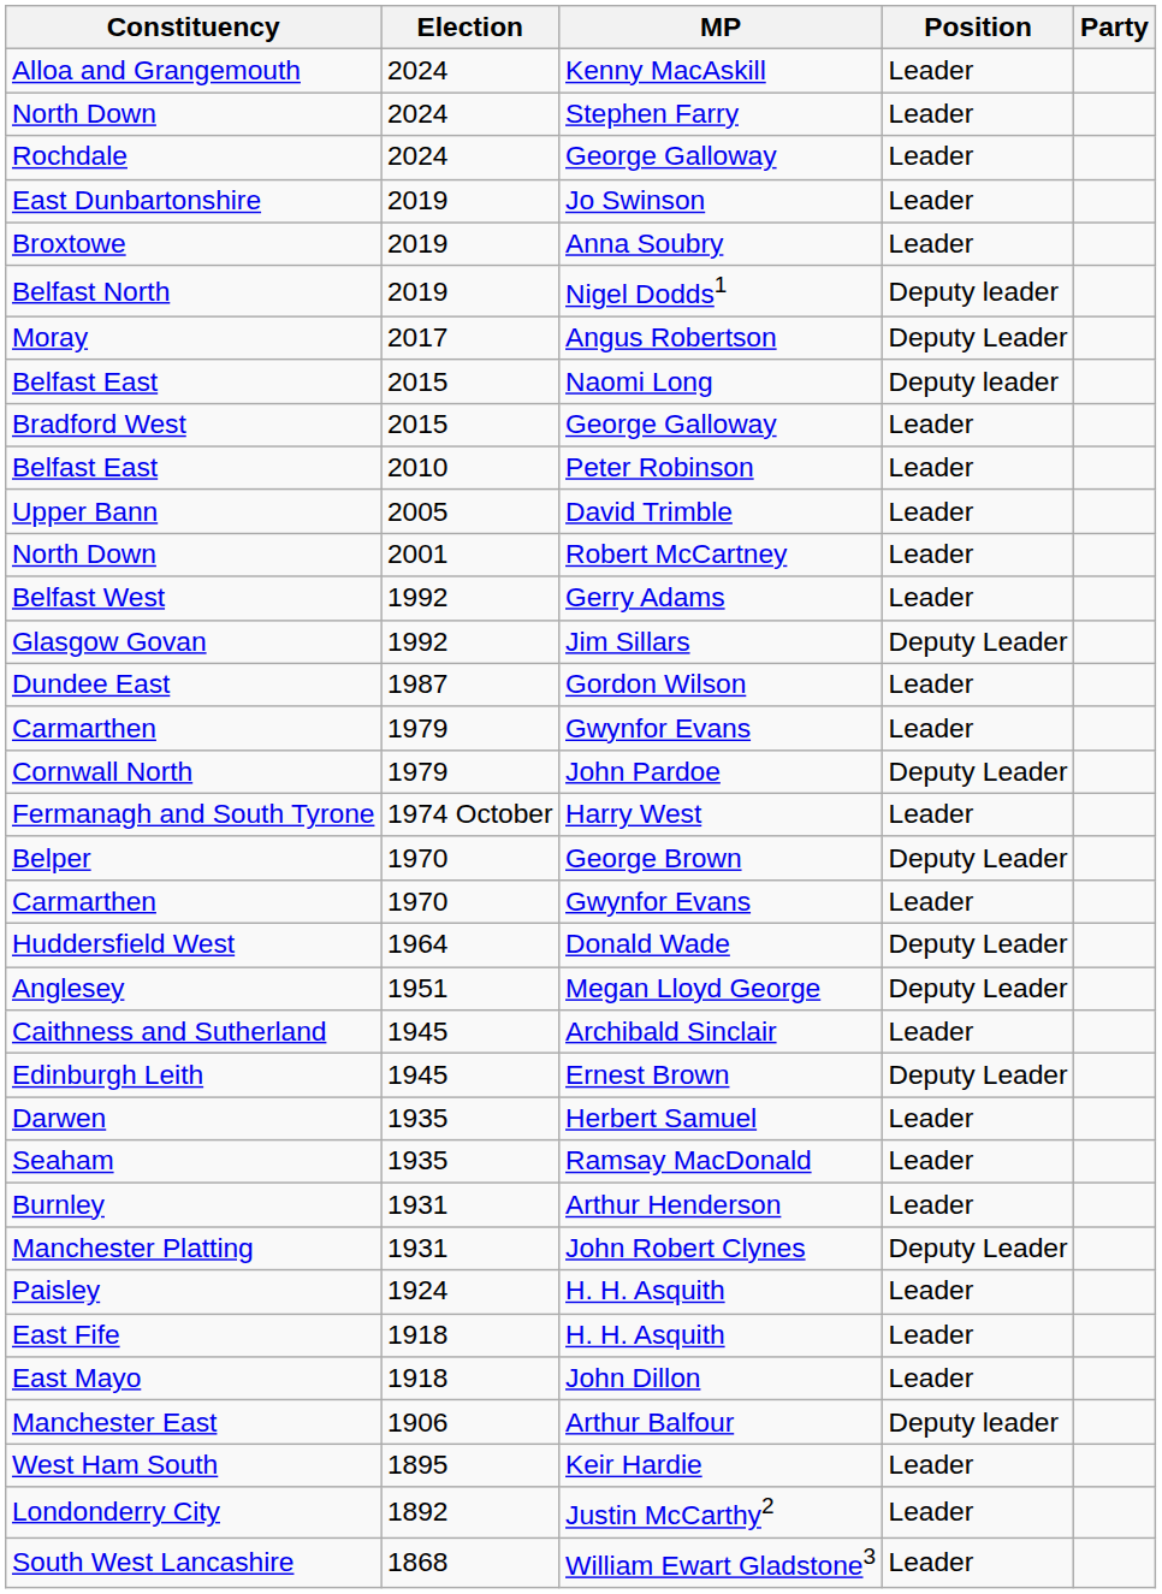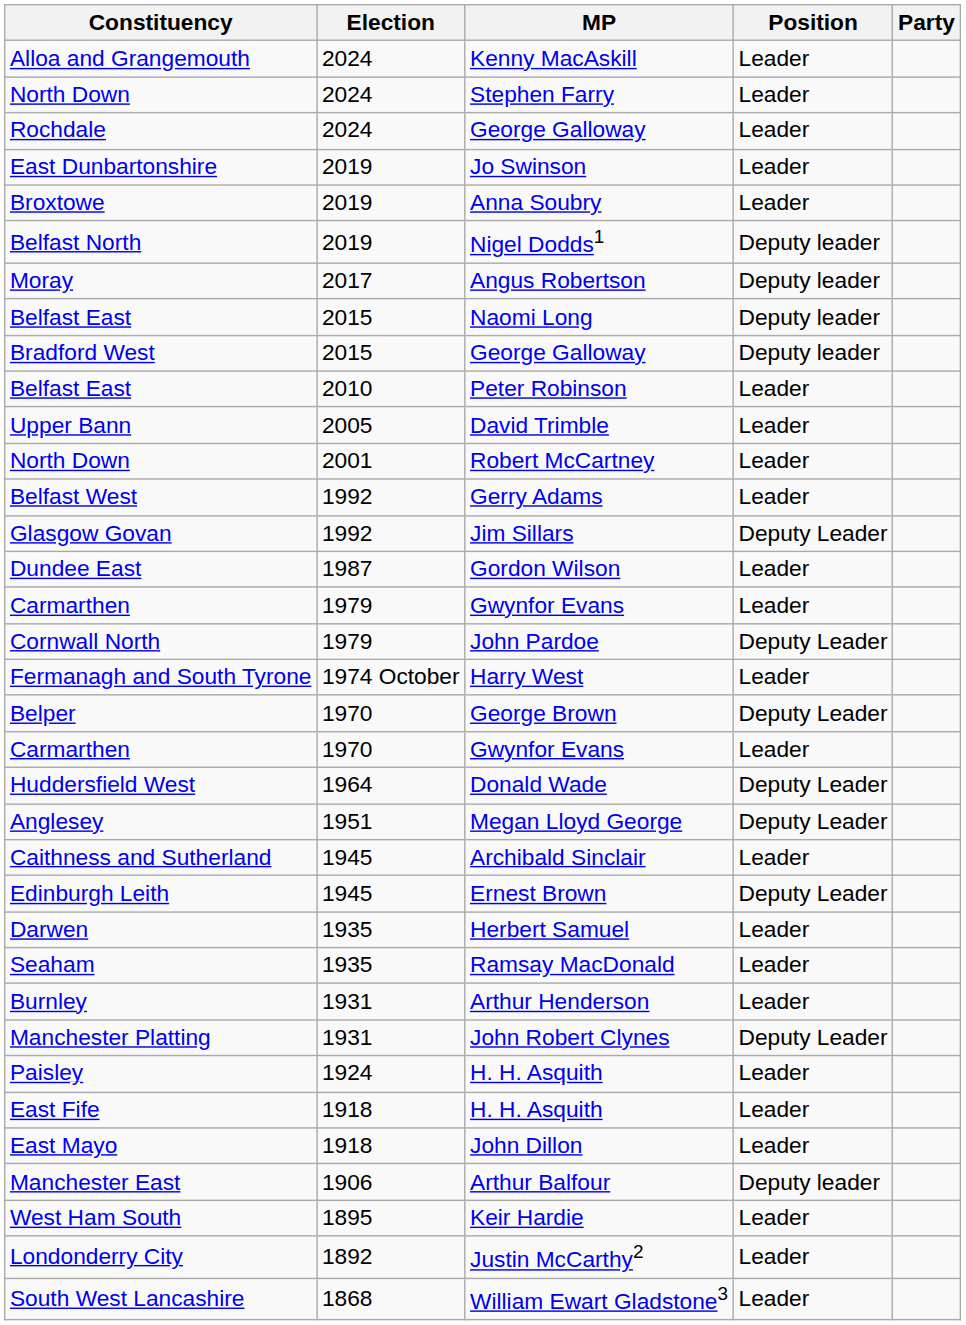Moray | Position: Deputy Leader -> Deputy leader
Bradford West | Position: Leader -> Deputy leader
